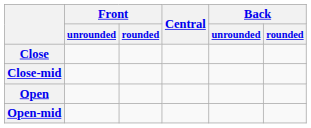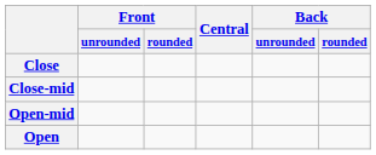rows swapped: Open-mid <-> Open
